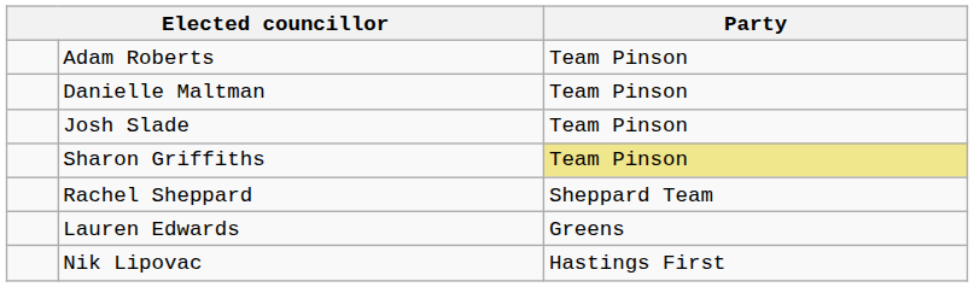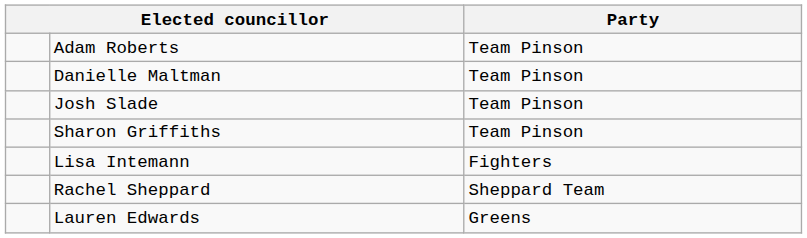Sharon Griffiths | Party: khaki background -> no background
+ row: Lisa Intemann | Fighters
- row: Nik Lipovac | Hastings First
